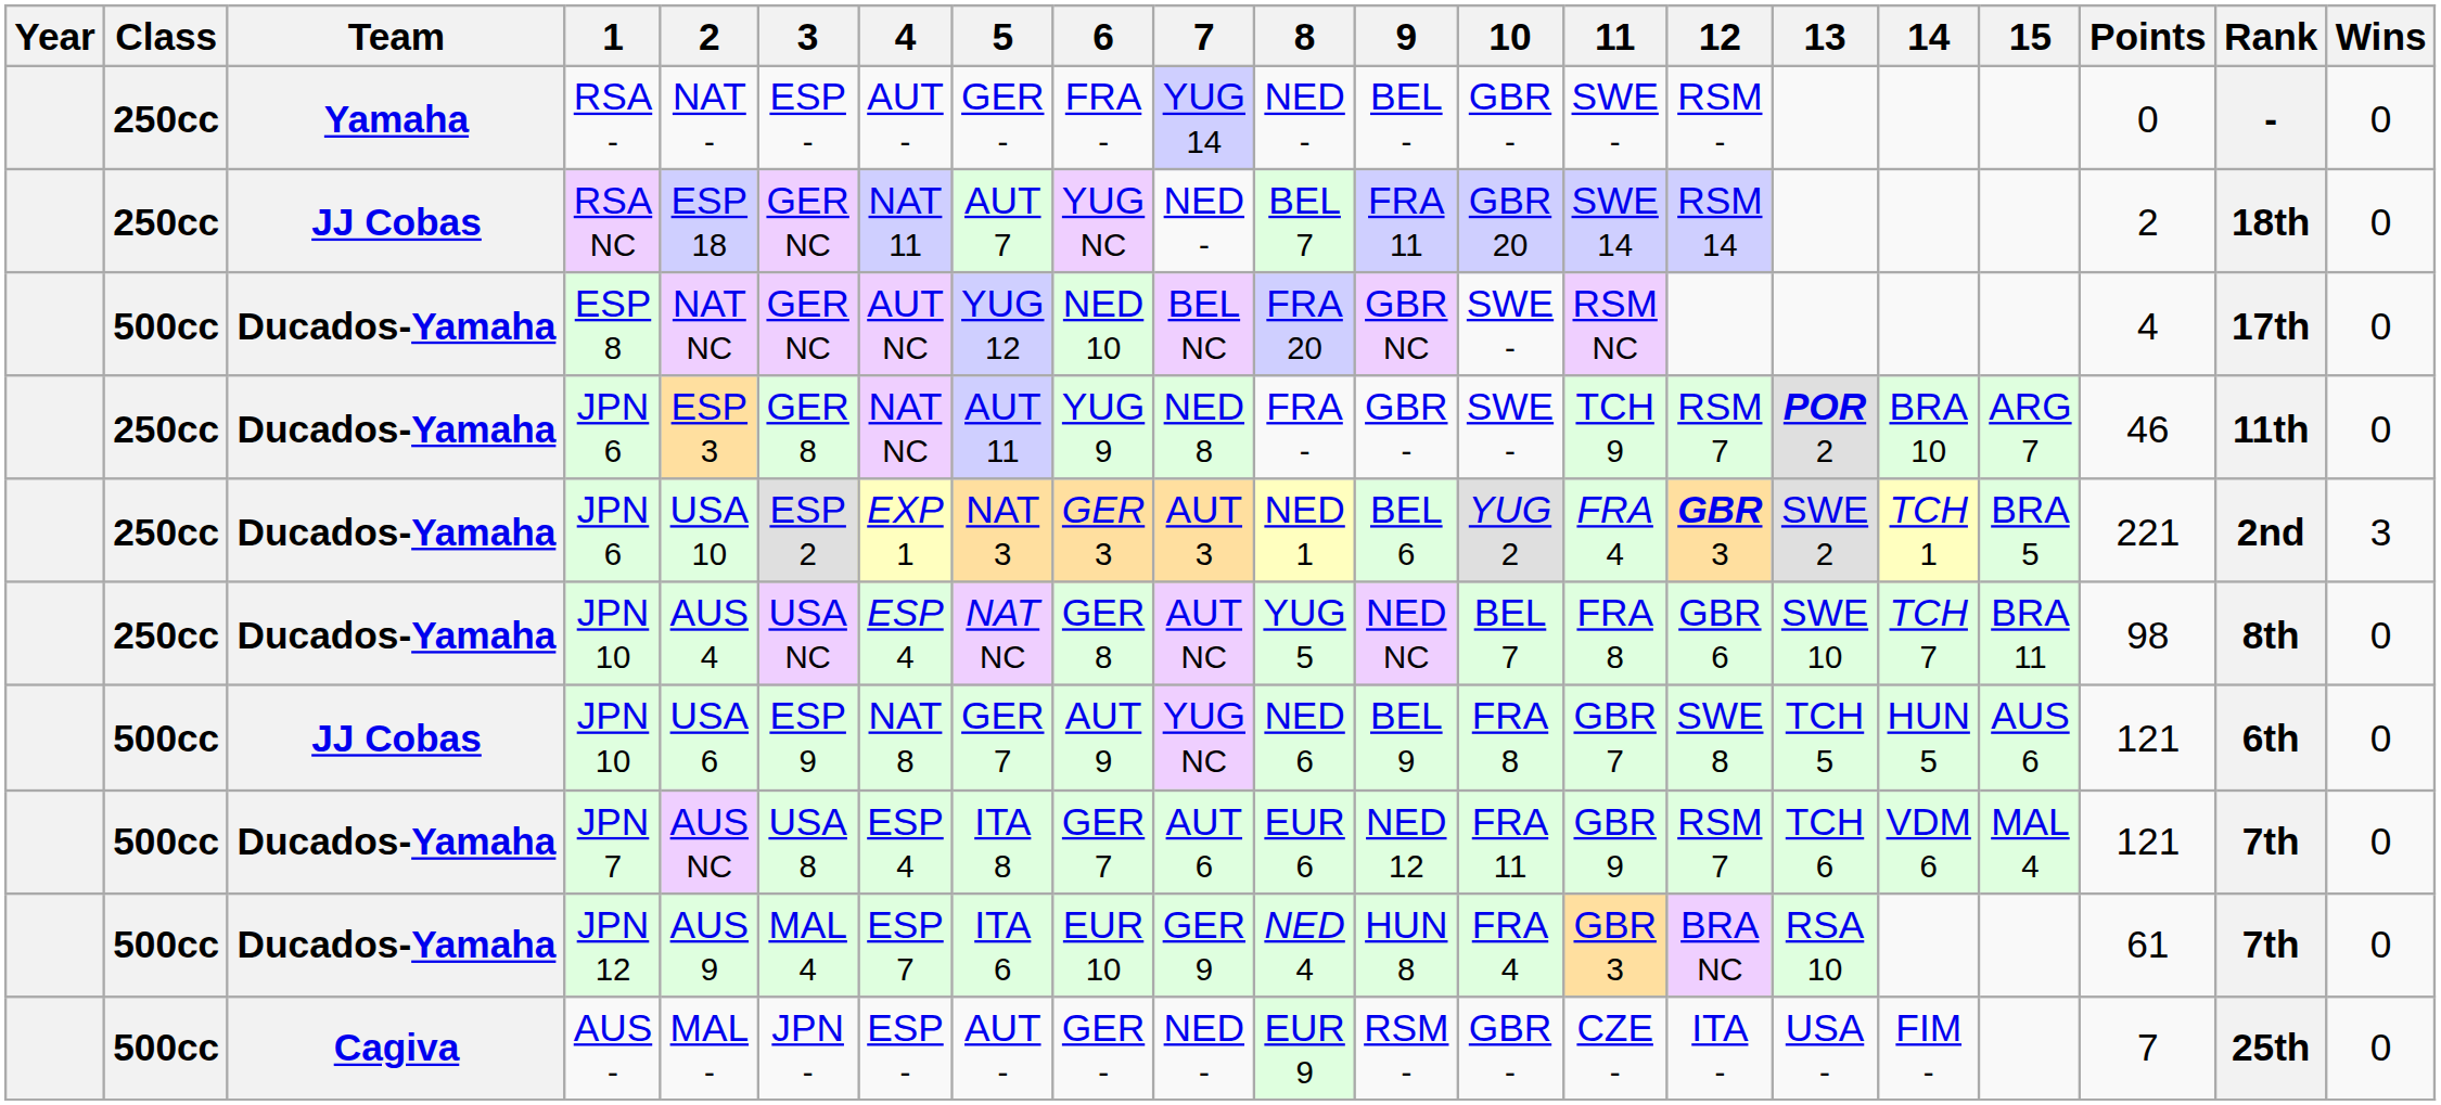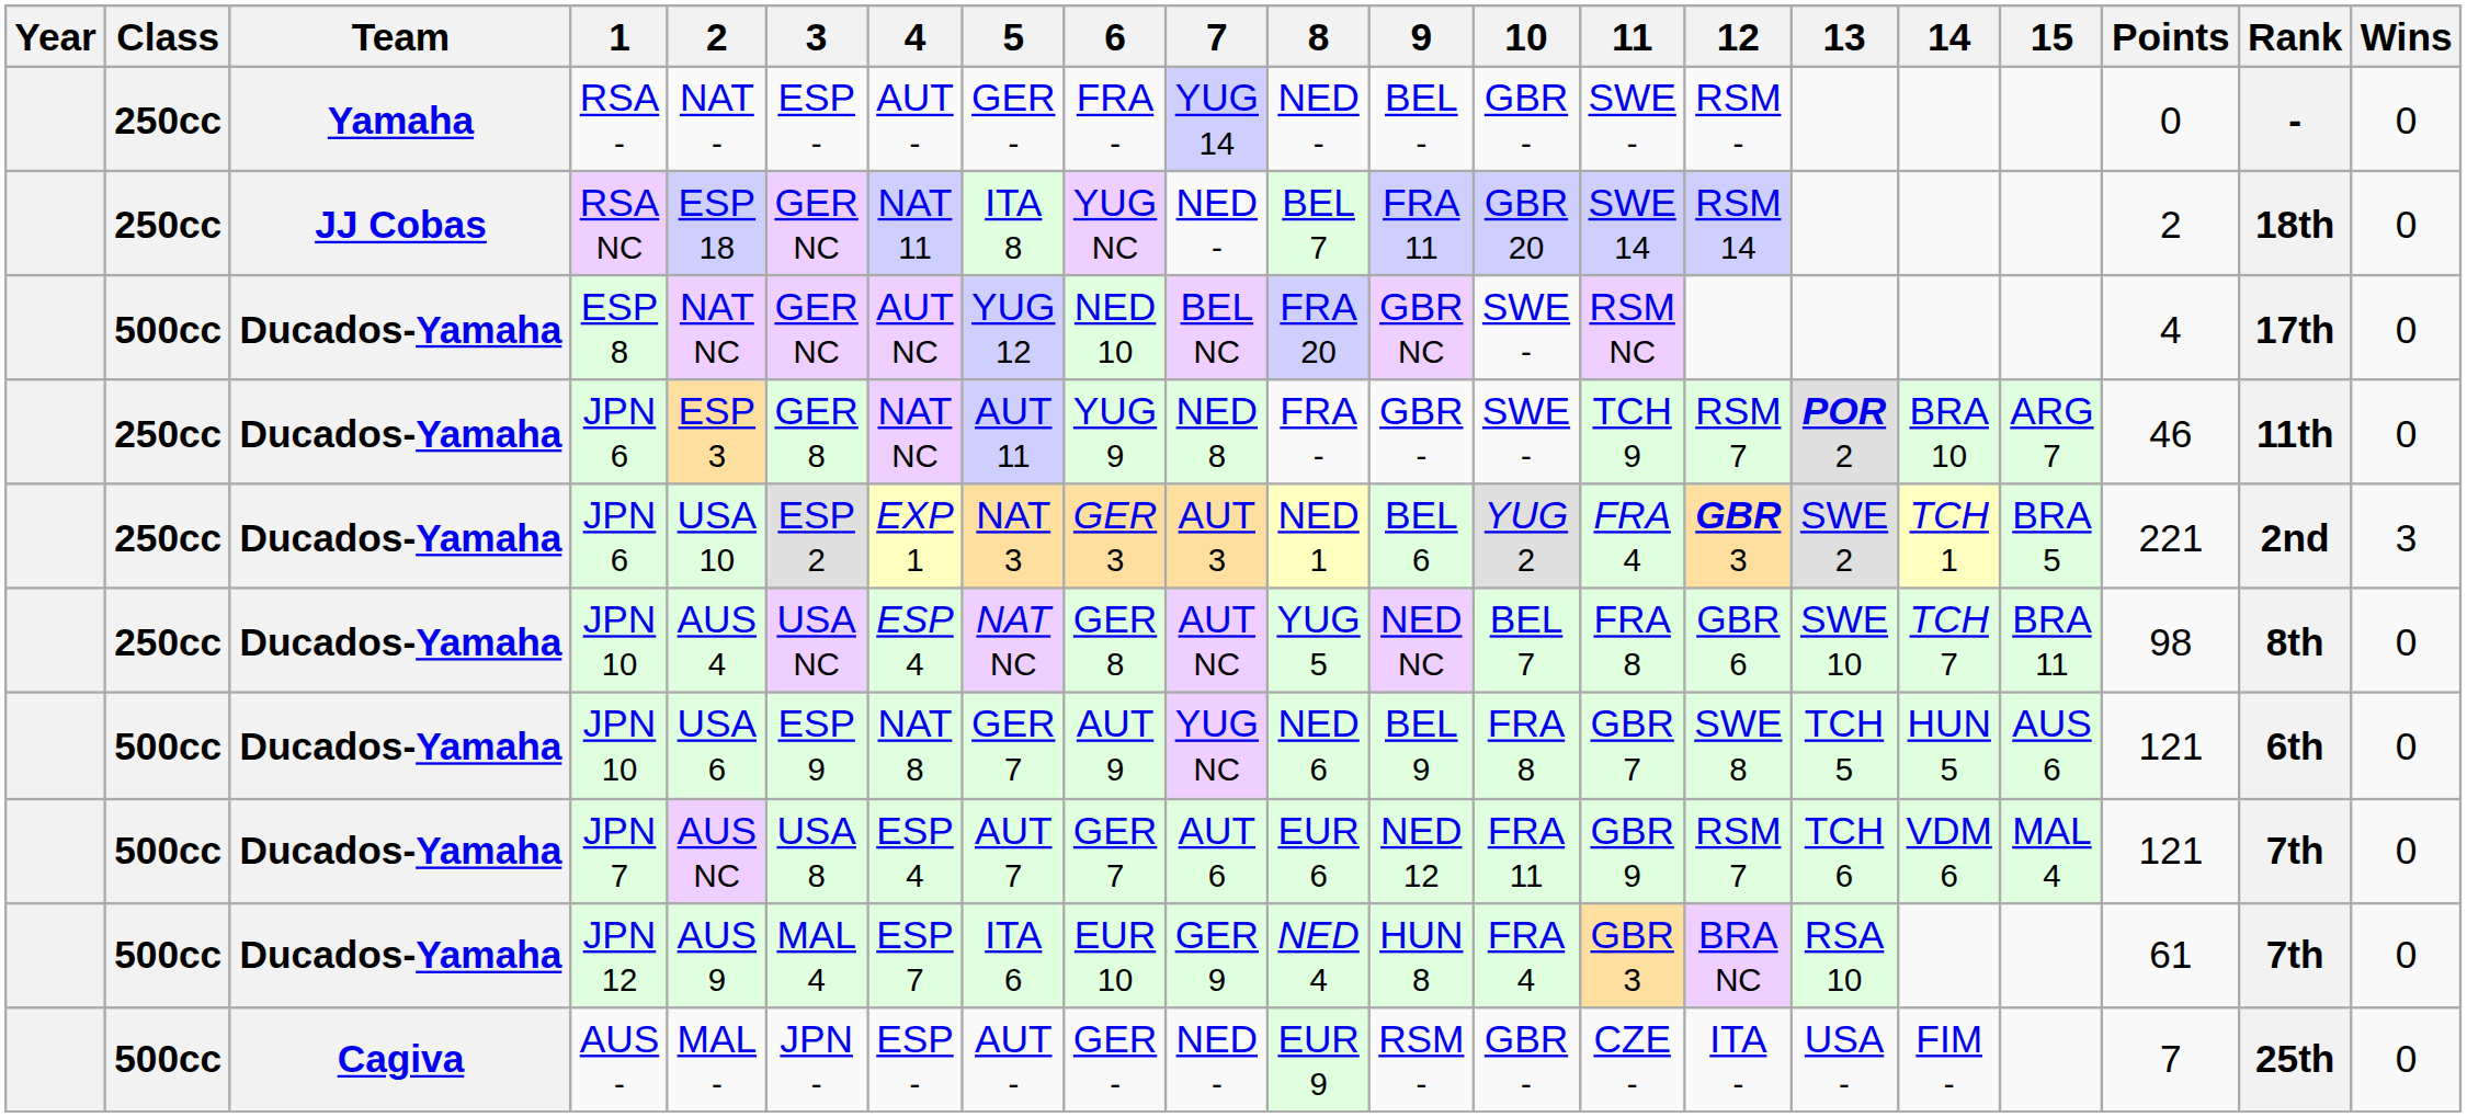RSA NC | 5: AUT 7 -> ITA 8
500cc / JPN 10 | Team: JJ Cobas -> Ducados-Yamaha
JPN 7 | 5: ITA 8 -> AUT 7
